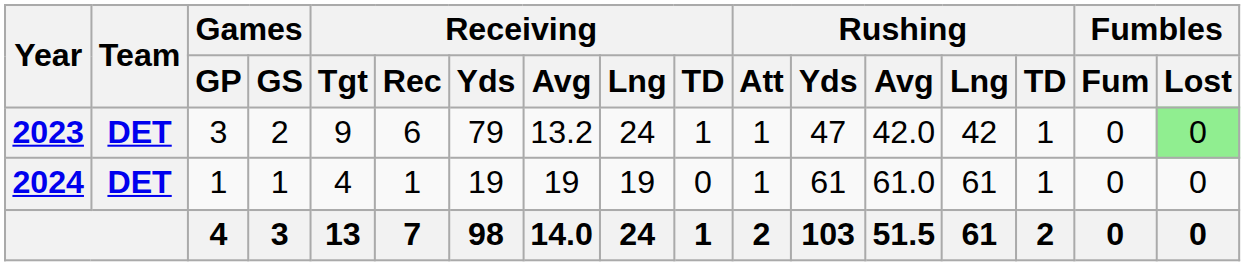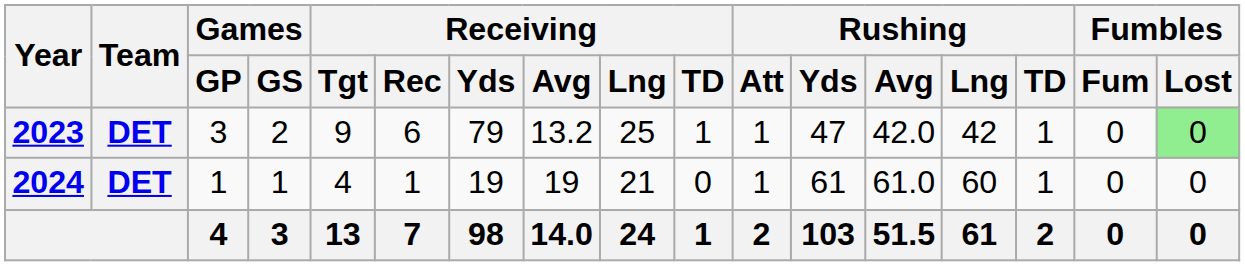2023 | Receiving / Lng: 24 -> 25
2024 | Receiving / Lng: 19 -> 21
2024 | Rushing / Lng: 61 -> 60
